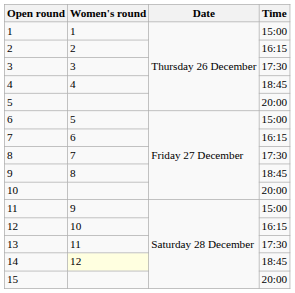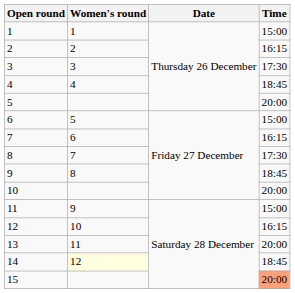13 | Time: 17:30 -> 20:00
15 | Time: no background -> lightsalmon background
